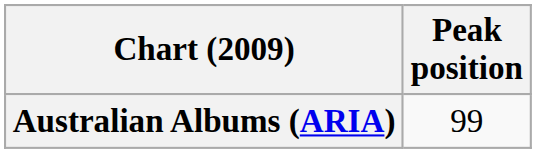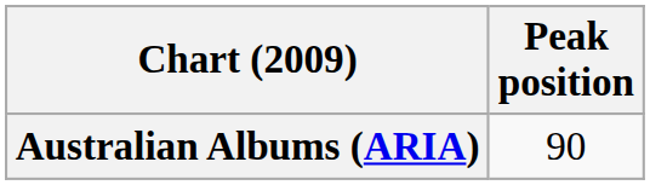Australian Albums (ARIA) | Peak position: 99 -> 90
